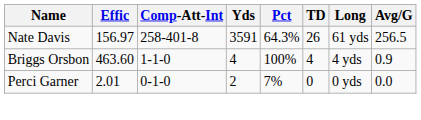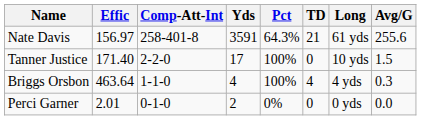Nate Davis | TD: 26 -> 21
Nate Davis | Avg/G: 256.5 -> 255.6
+ row: Tanner Justice | 171.40 | 2-2-0 | 17 | 100% | 0 | 10 yds | 1.5
Briggs Orsbon | Effic: 463.60 -> 463.64
Briggs Orsbon | Avg/G: 0.9 -> 0.3
Perci Garner | Pct: 7% -> 0%
